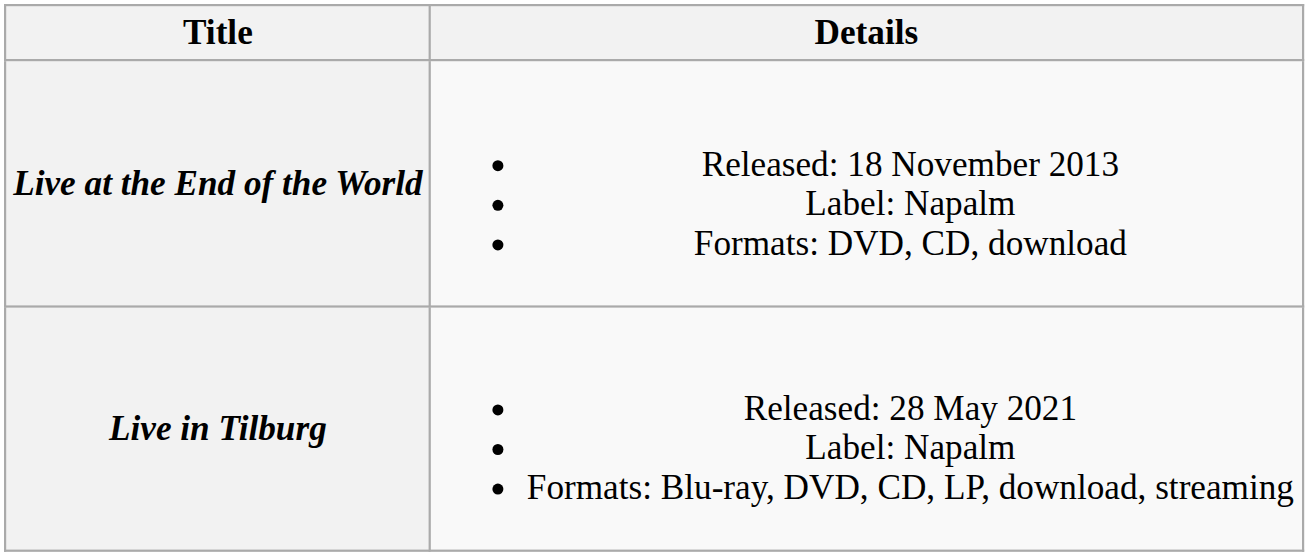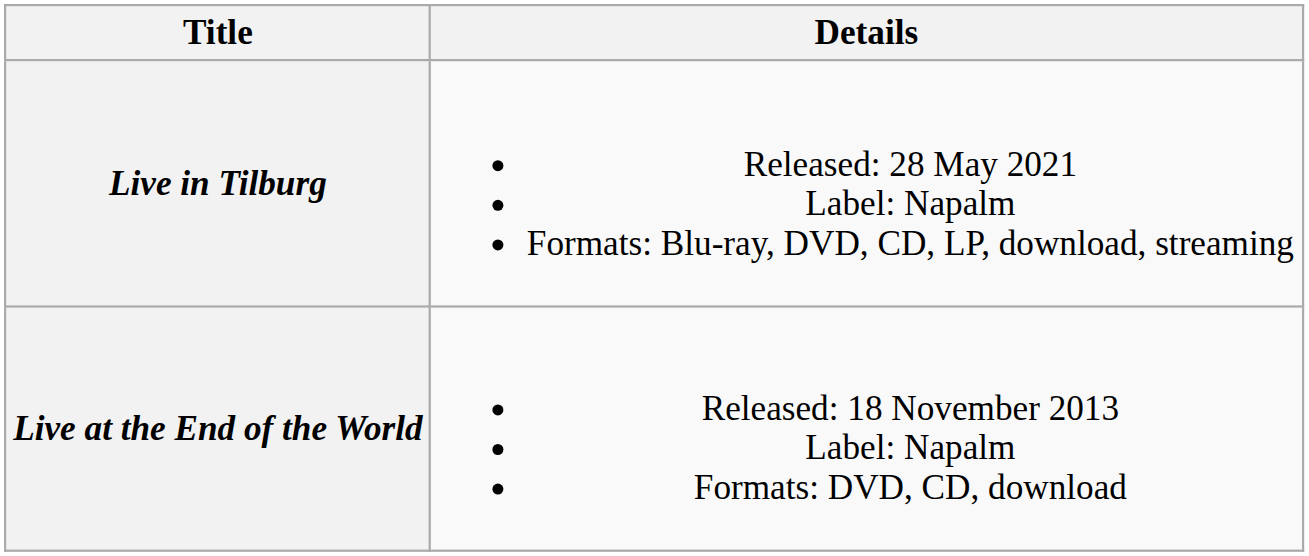rows swapped: Live at the End of the World <-> Live in Tilburg
